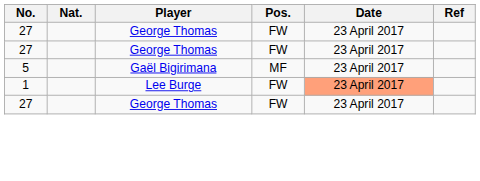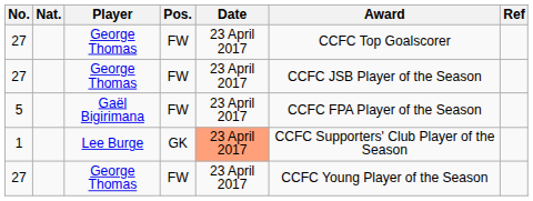+ column: Award | CCFC Top Goalscorer | CCFC JSB Player of the Season | CCFC FPA Player of the Season | CCFC Supporters' Club Player of the Season | CCFC Young Player of the Season
5 | Pos.: MF -> FW
1 | Pos.: FW -> GK
